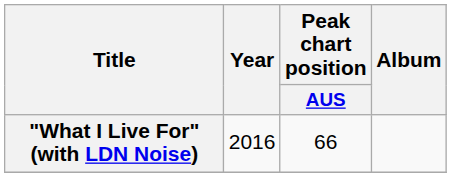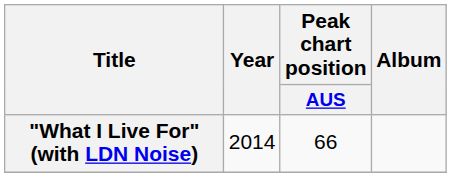"What I Live For" (with LDN Noise) | Year: 2016 -> 2014
